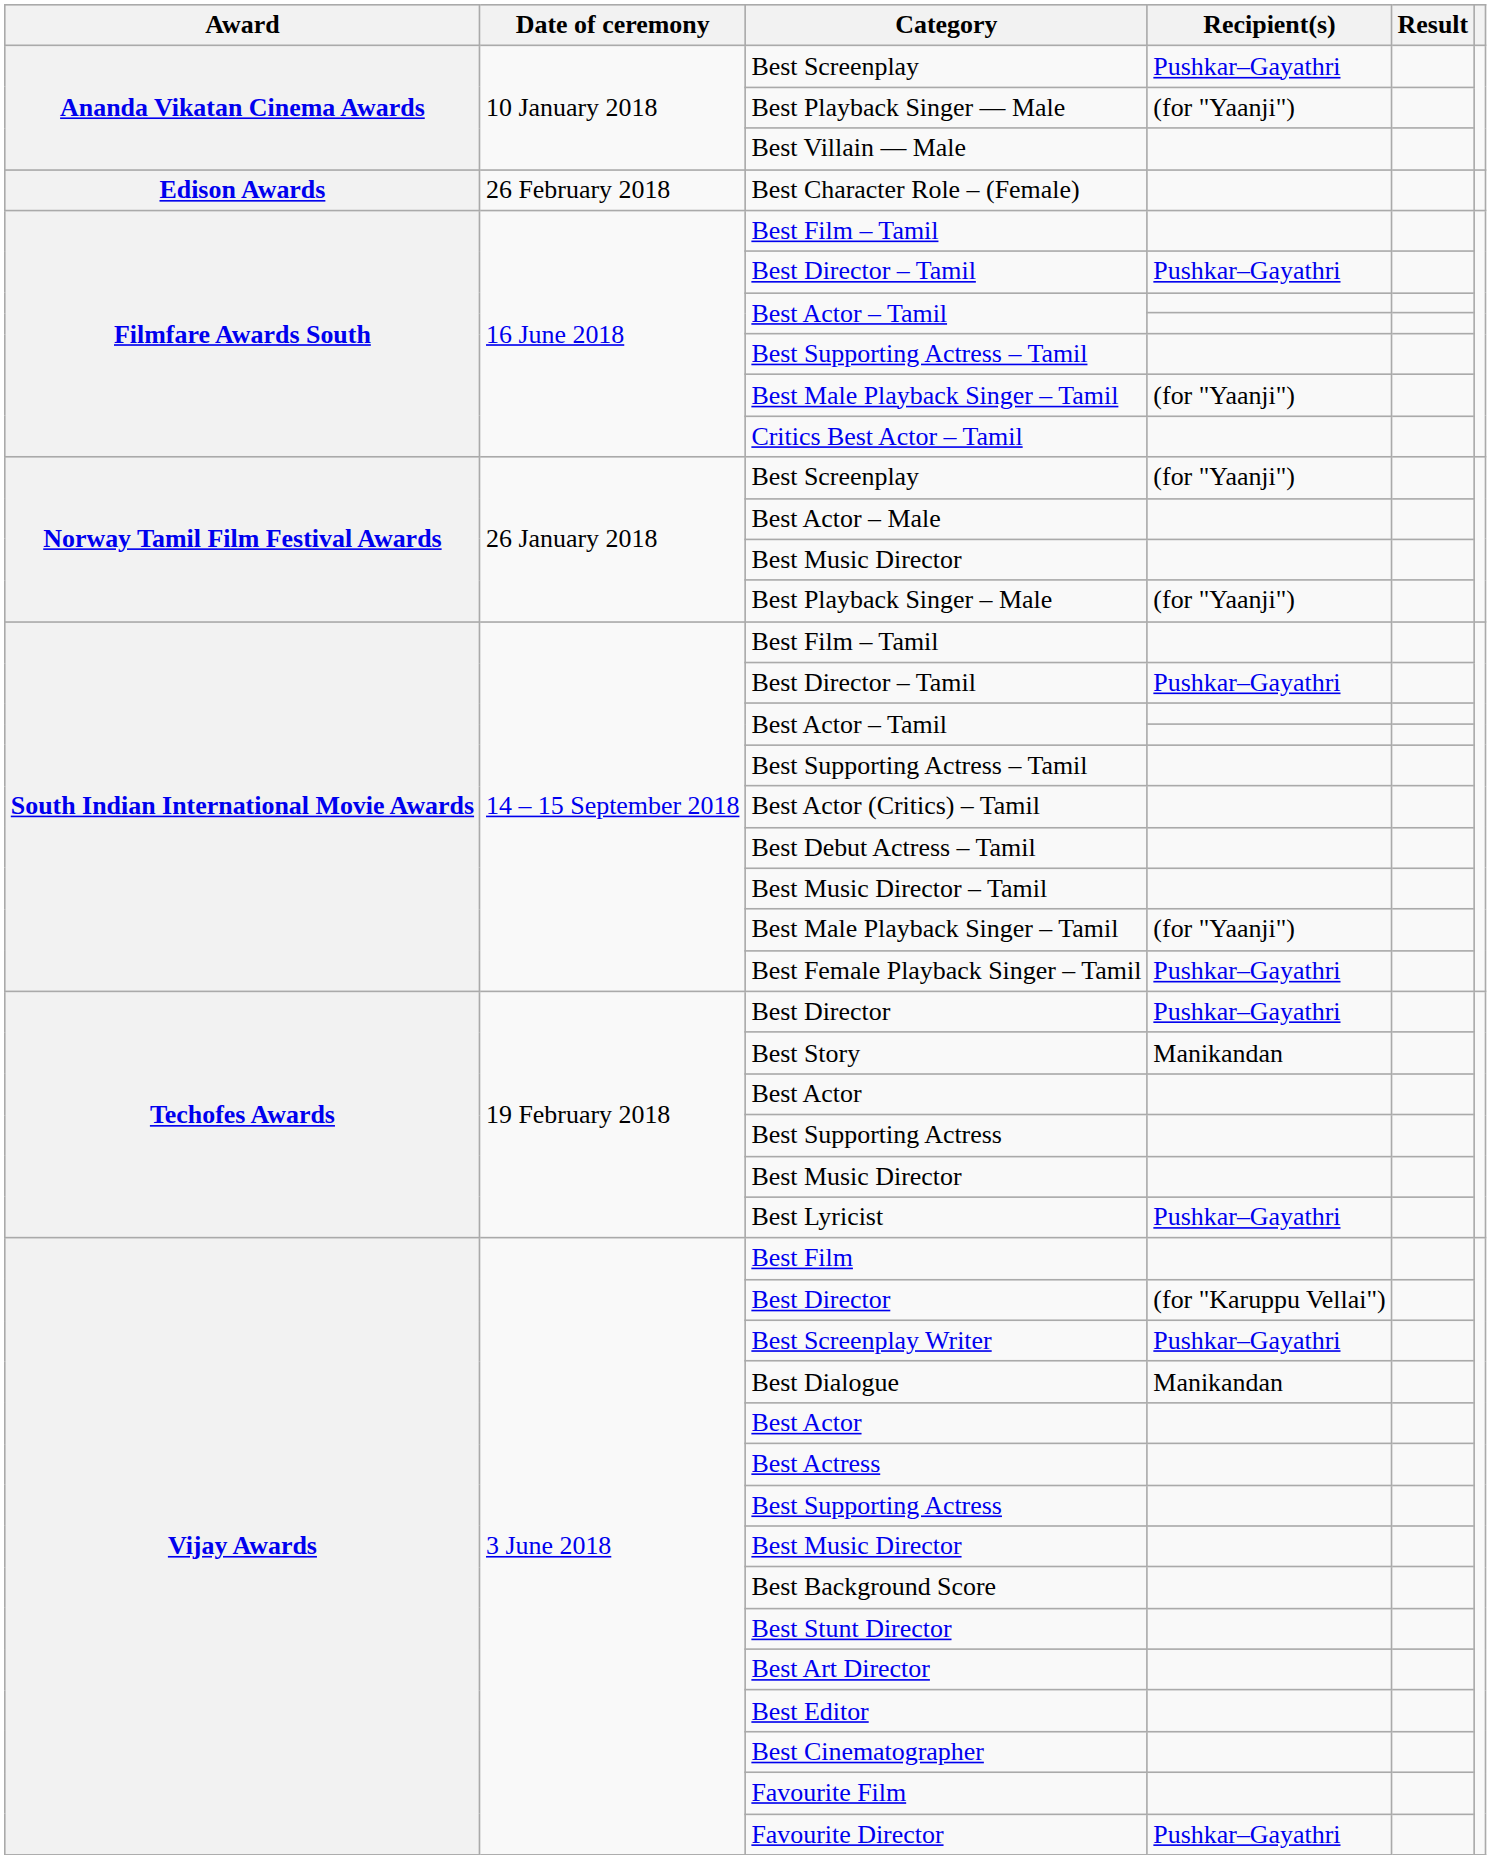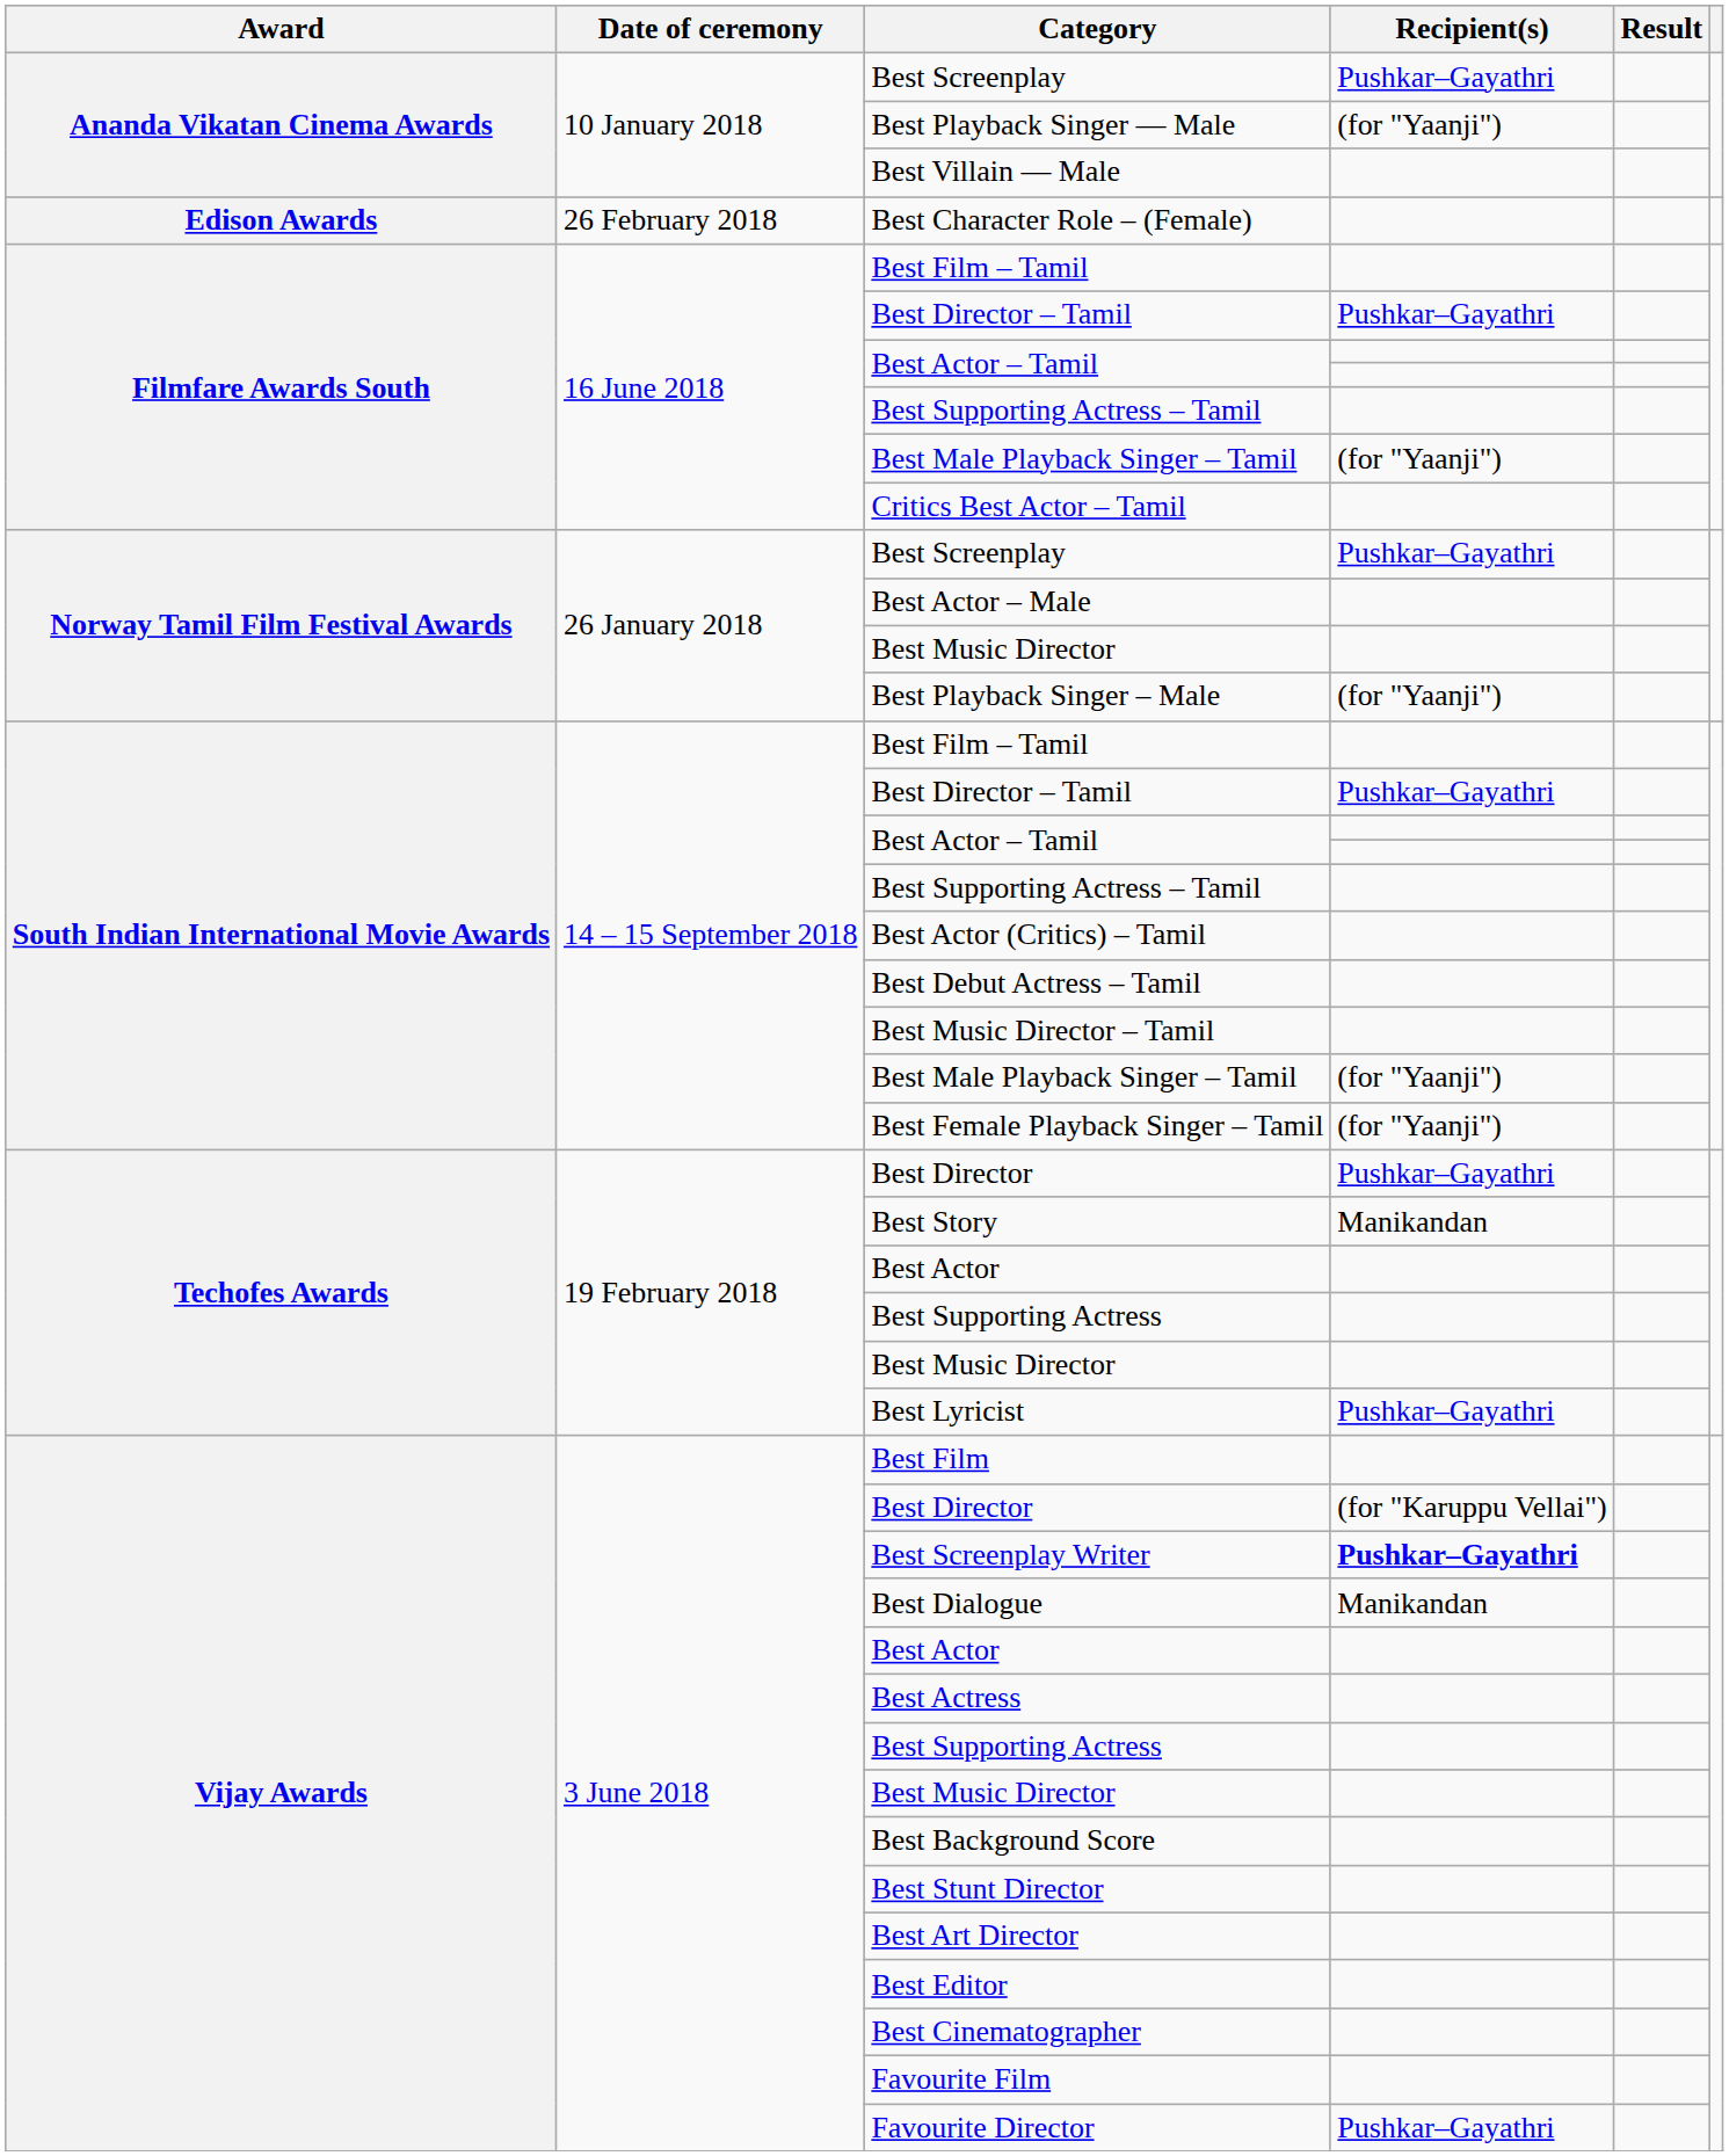Norway Tamil Film Festival Awards / Best Screenplay | Recipient(s): (for "Yaanji") -> Pushkar–Gayathri
Best Female Playback Singer – Tamil | Recipient(s): Pushkar–Gayathri -> (for "Yaanji")
Best Screenplay Writer | Recipient(s): normal -> bold
